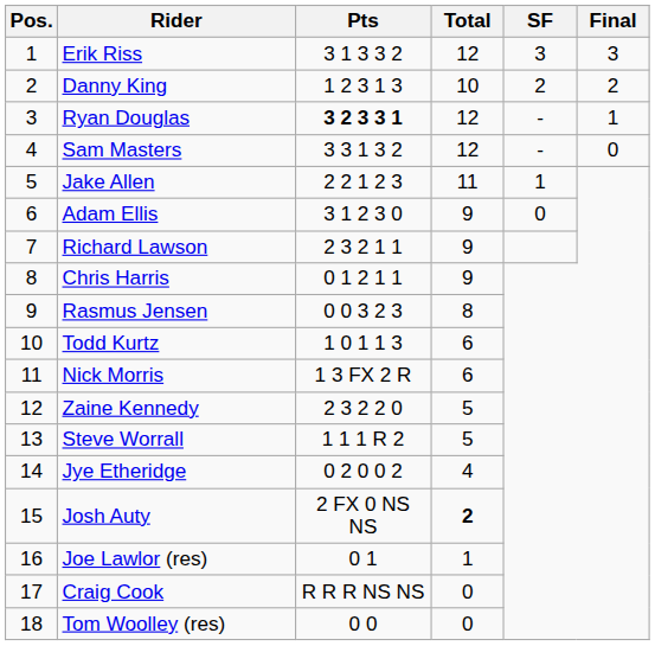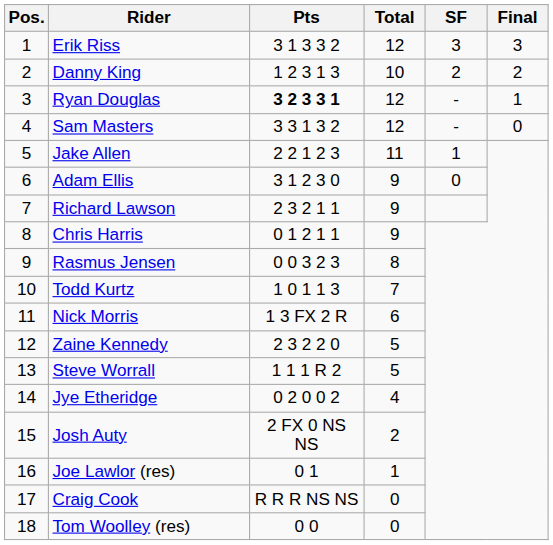Todd Kurtz | Total: 6 -> 7
Josh Auty | Total: bold -> normal
